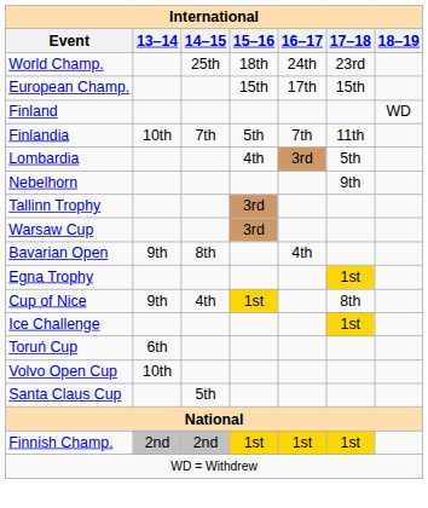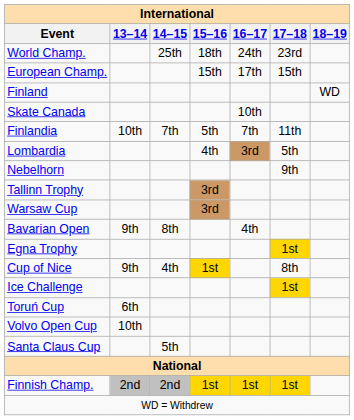+ row: Skate Canada | 10th
